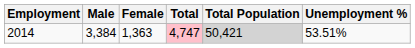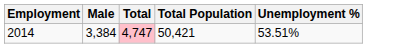- column: Female | 1,363
2014 | Total Population: lightgrey background -> no background
